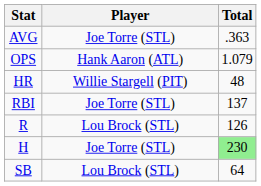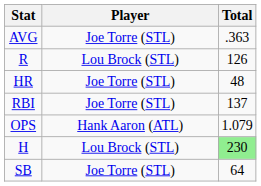rows swapped: OPS <-> R
HR | Player: Willie Stargell (PIT) -> Joe Torre (STL)
H | Player: Joe Torre (STL) -> Lou Brock (STL)
SB | Player: Lou Brock (STL) -> Joe Torre (STL)
